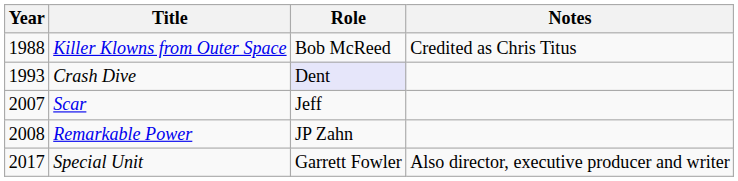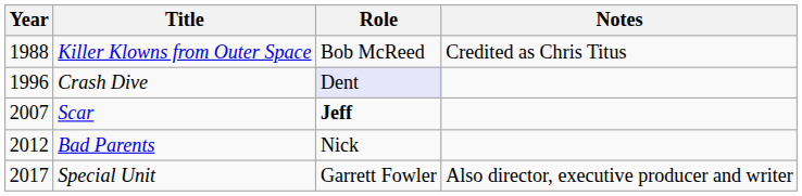Crash Dive | Year: 1993 -> 1996
Scar | Role: normal -> bold
- row: 2008 | Remarkable Power | JP Zahn
+ row: 2012 | Bad Parents | Nick
